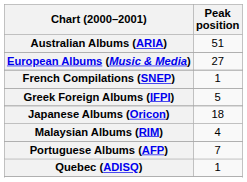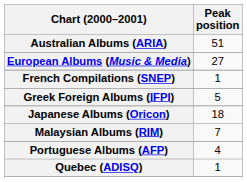Malaysian Albums (RIM) | Peak position: 4 -> 7
Portuguese Albums (AFP) | Peak position: 7 -> 4
